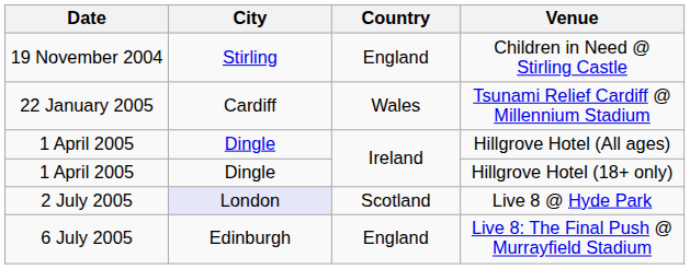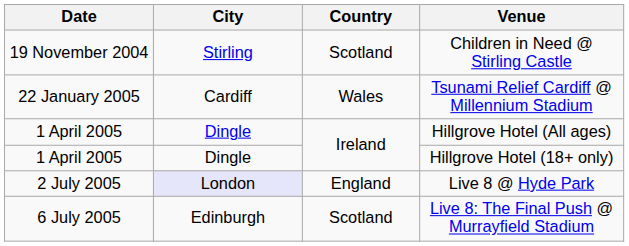Children in Need @ Stirling Castle | Country: England -> Scotland
Live 8 @ Hyde Park | Country: Scotland -> England
Live 8: The Final Push @ Murrayfield Stadium | Country: England -> Scotland
